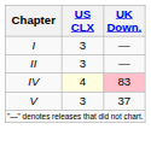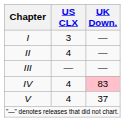II | US CLX: 3 -> 4
+ row: III | — | —
IV | US CLX: lightyellow background -> no background
V | US CLX: 3 -> 4
